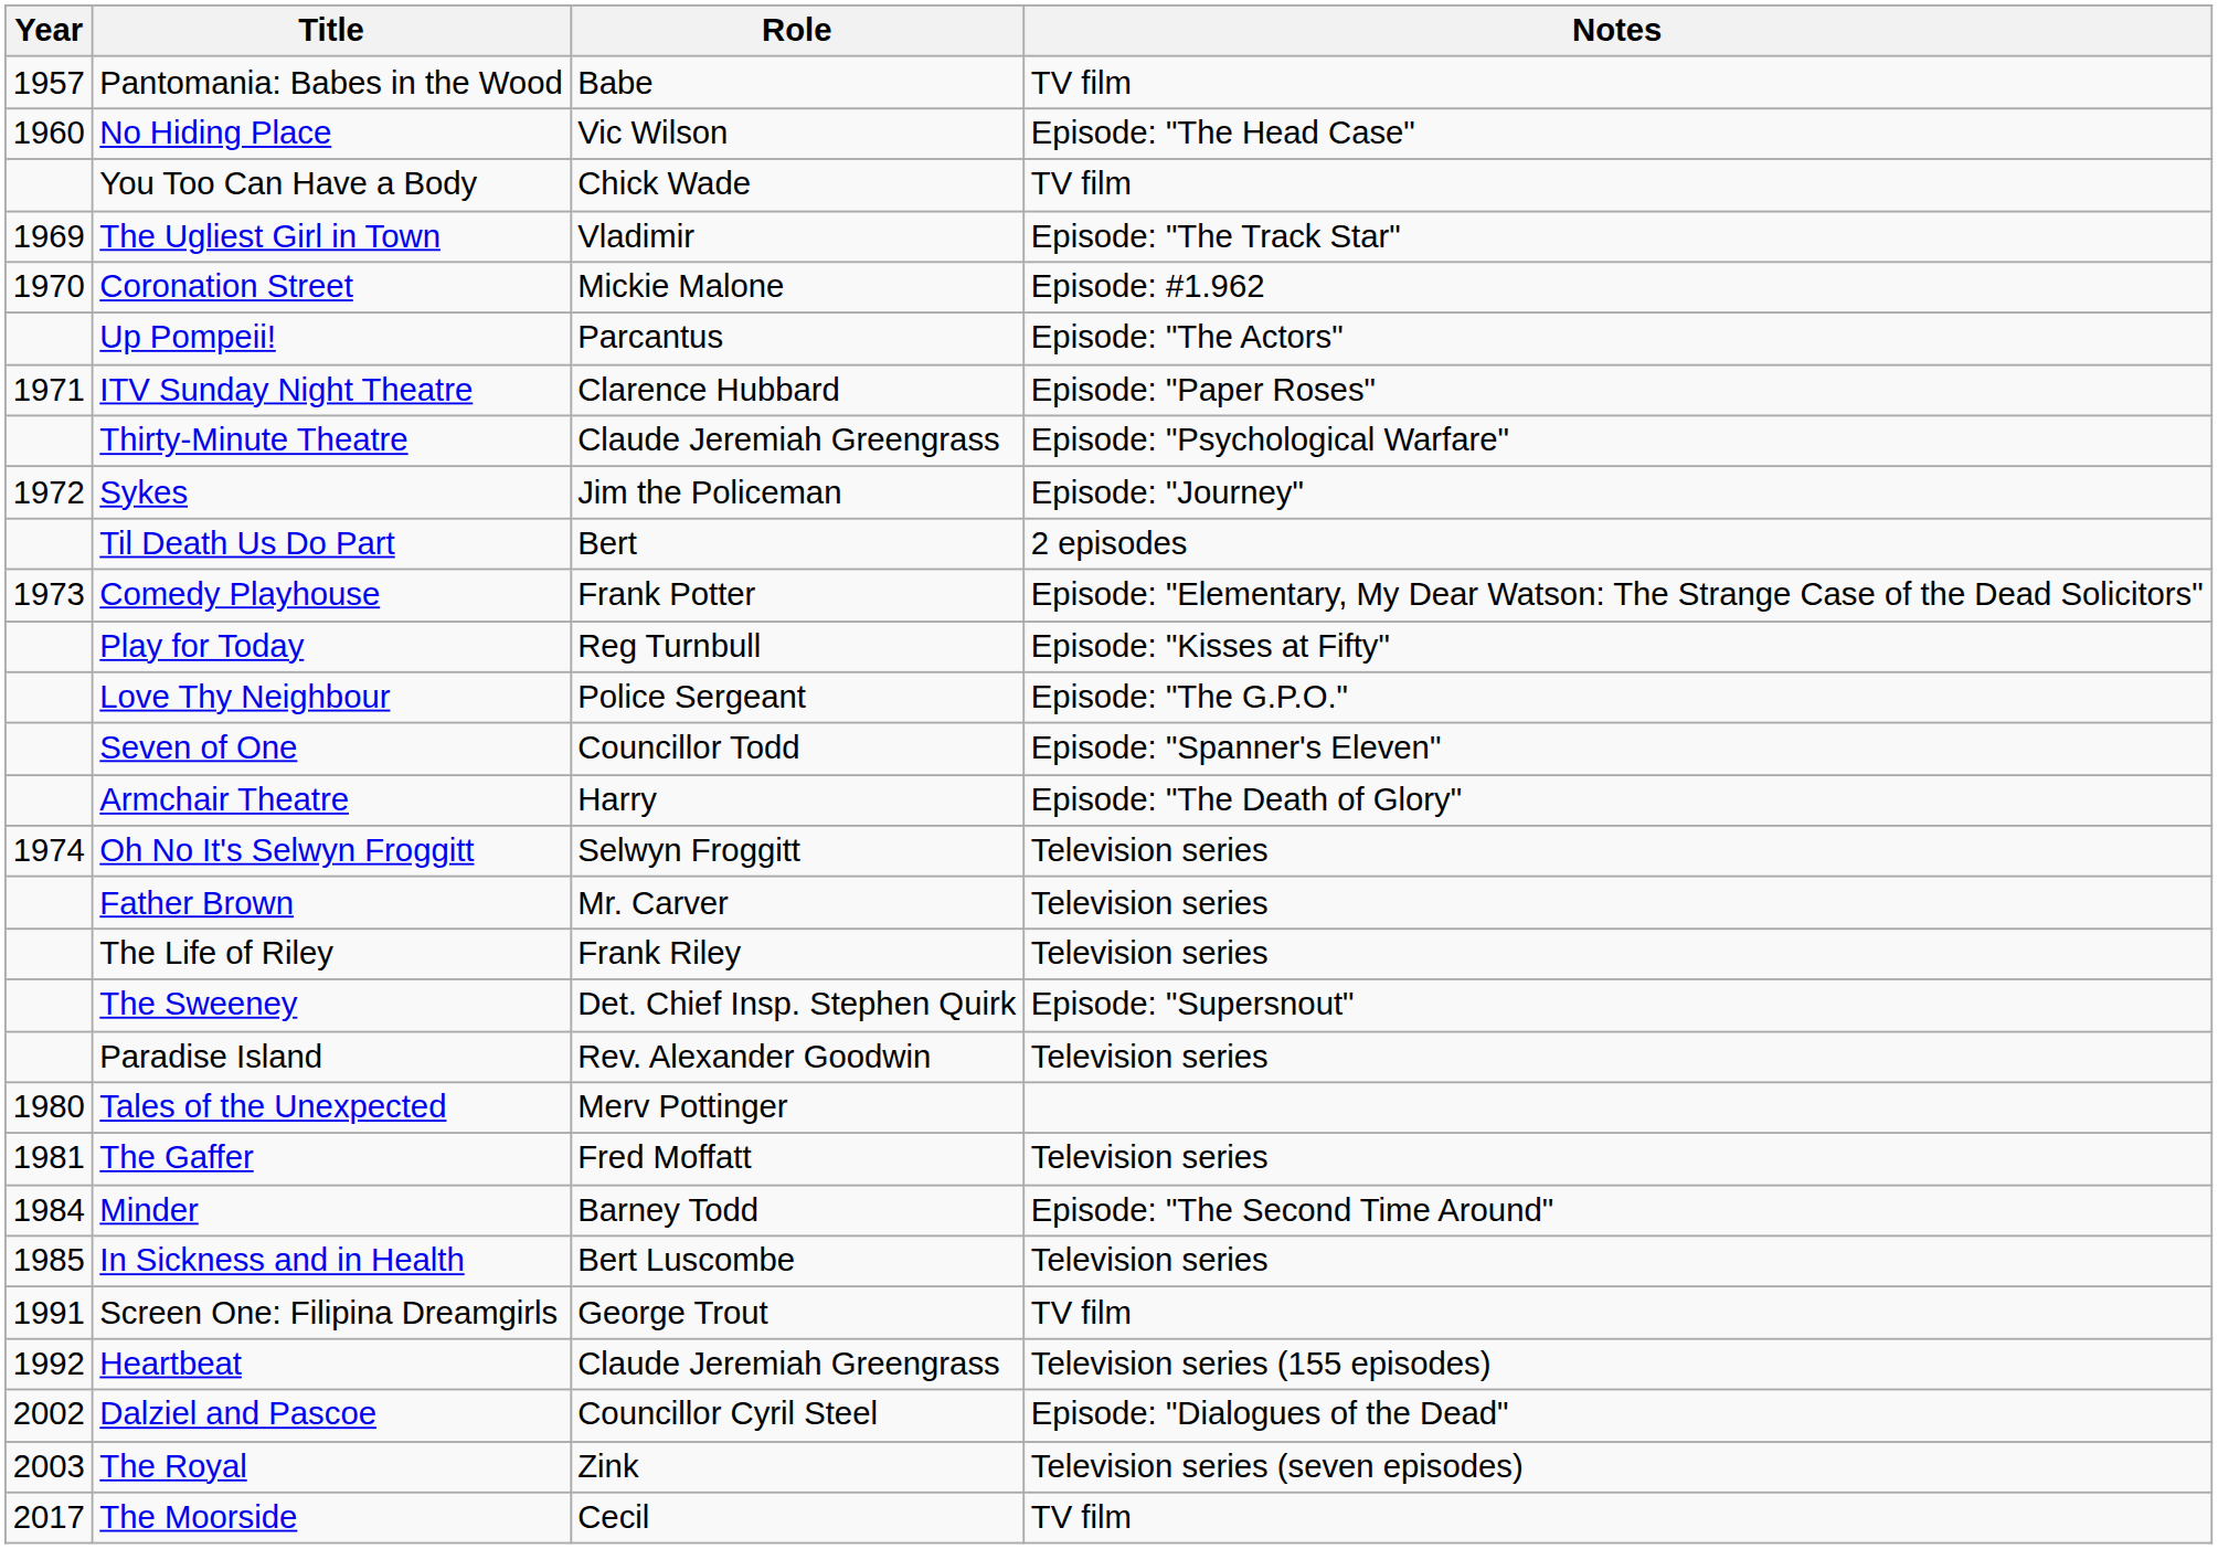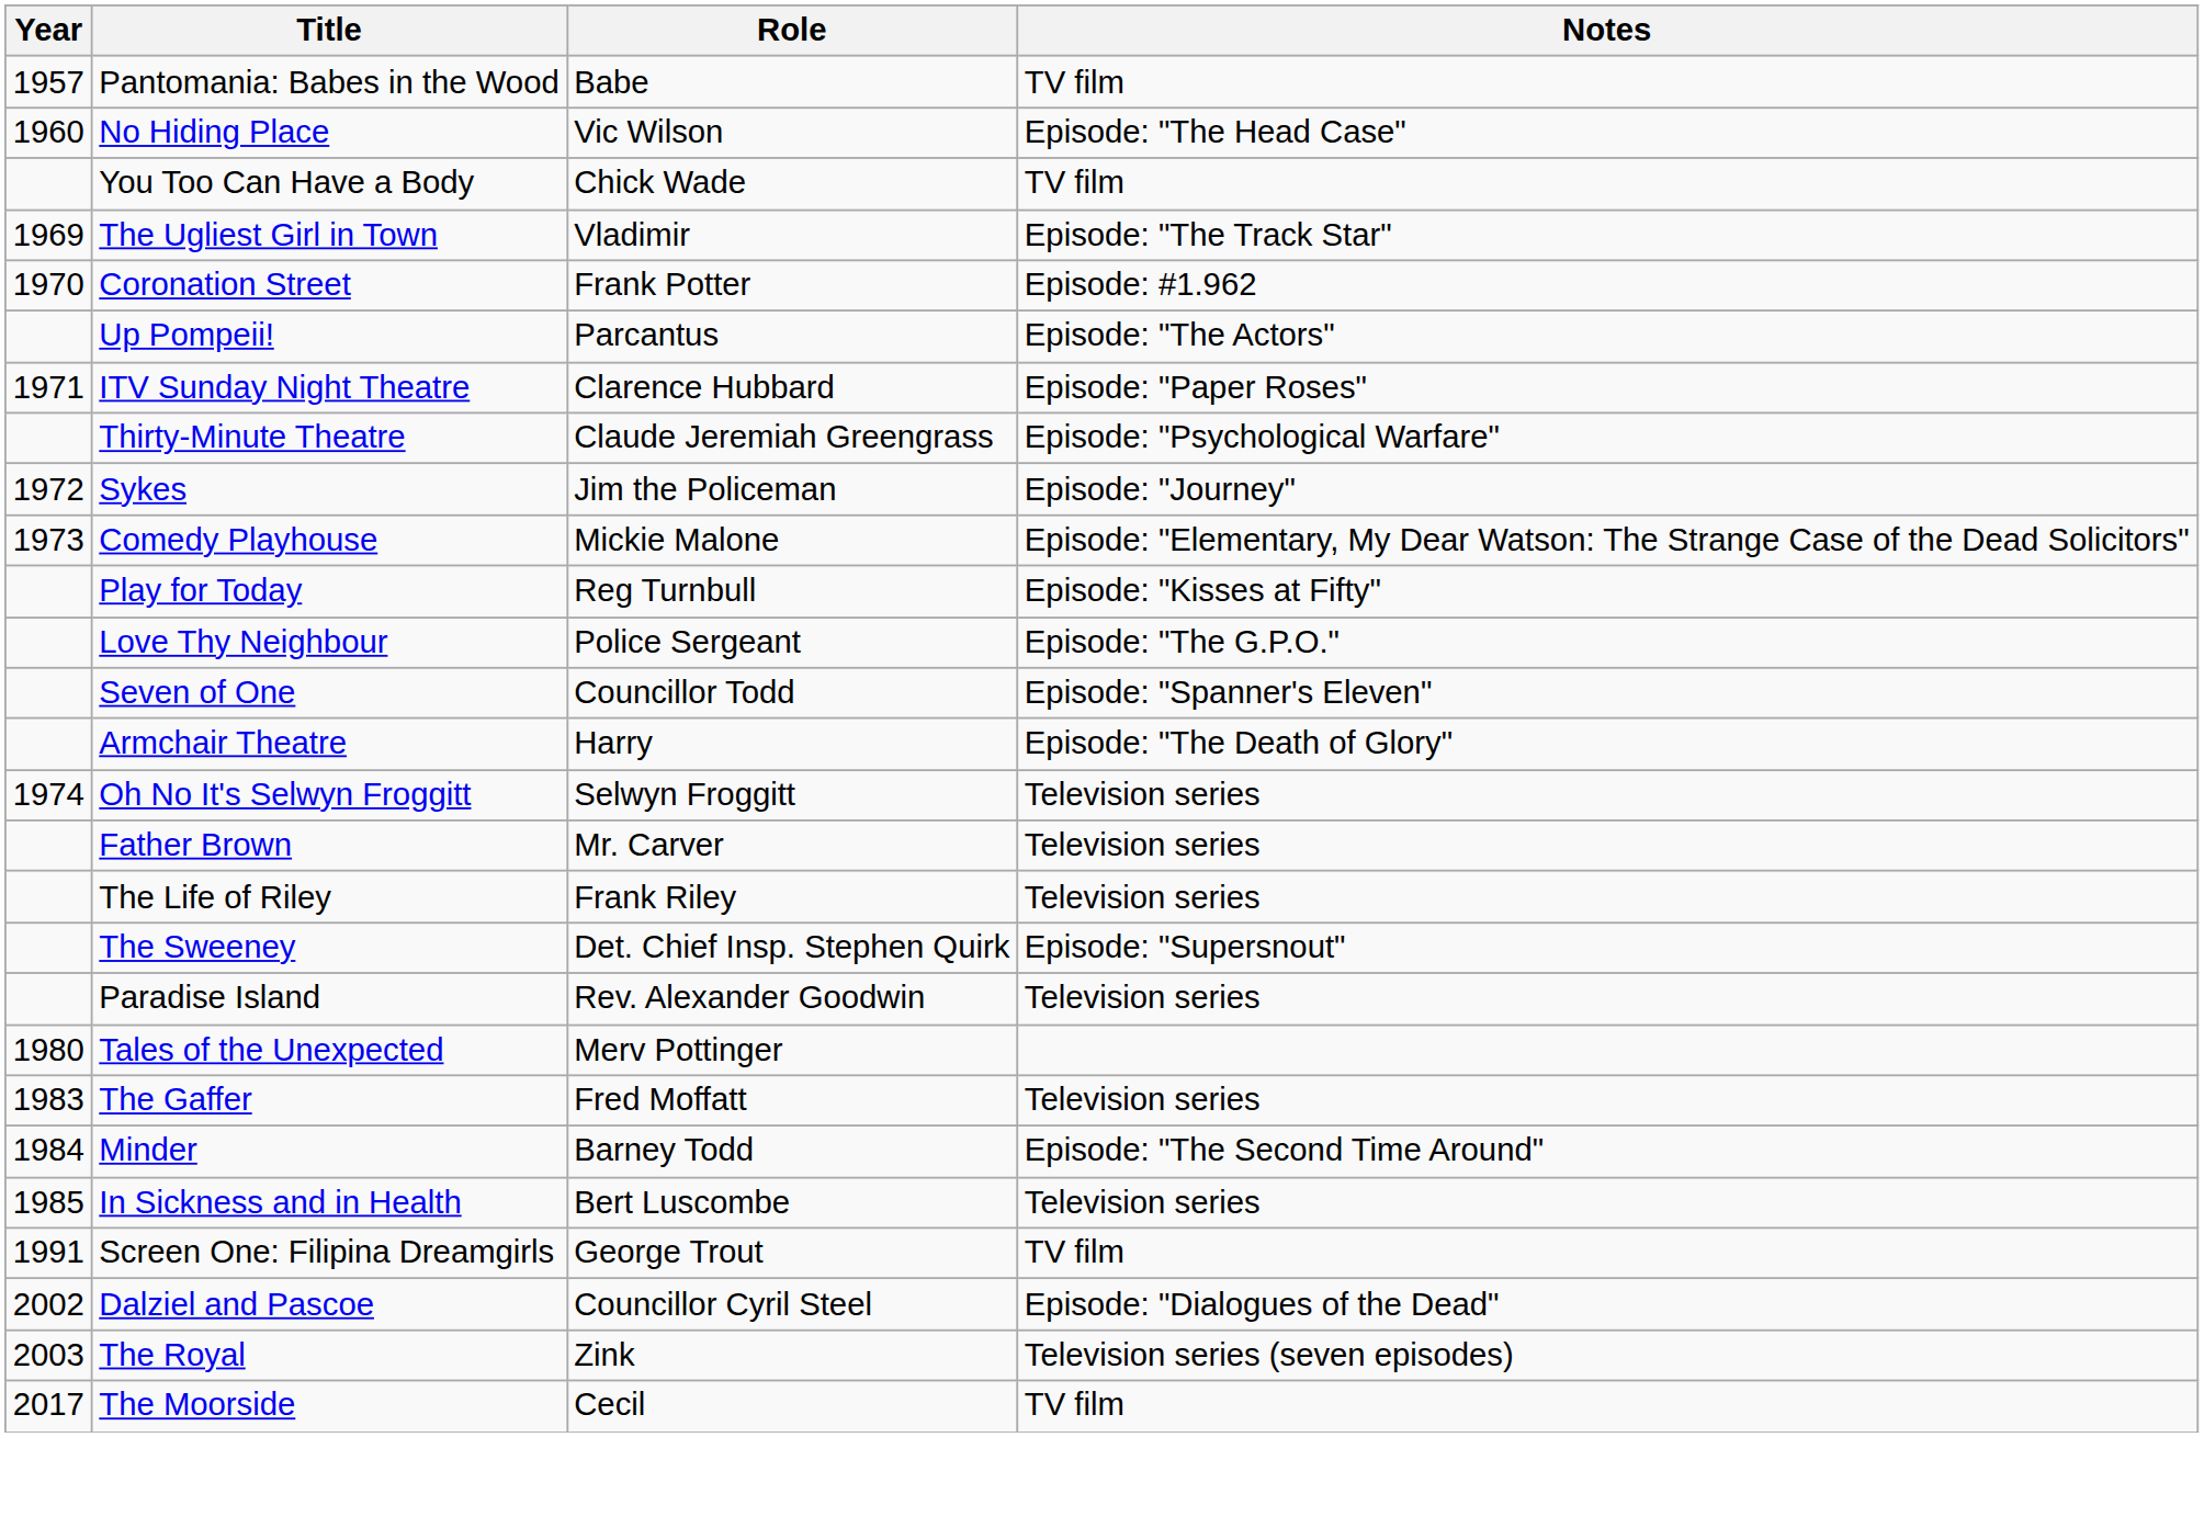Coronation Street | Role: Mickie Malone -> Frank Potter
- row: Til Death Us Do Part | Bert | 2 episodes
Comedy Playhouse | Role: Frank Potter -> Mickie Malone
The Gaffer | Year: 1981 -> 1983
- row: 1992 | Heartbeat | Claude Jeremiah Greengrass | Television series (155 episodes)
